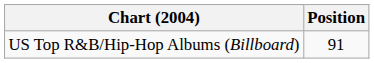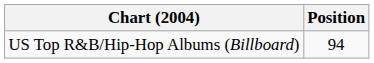US Top R&B/Hip-Hop Albums (Billboard) | Position: 91 -> 94
